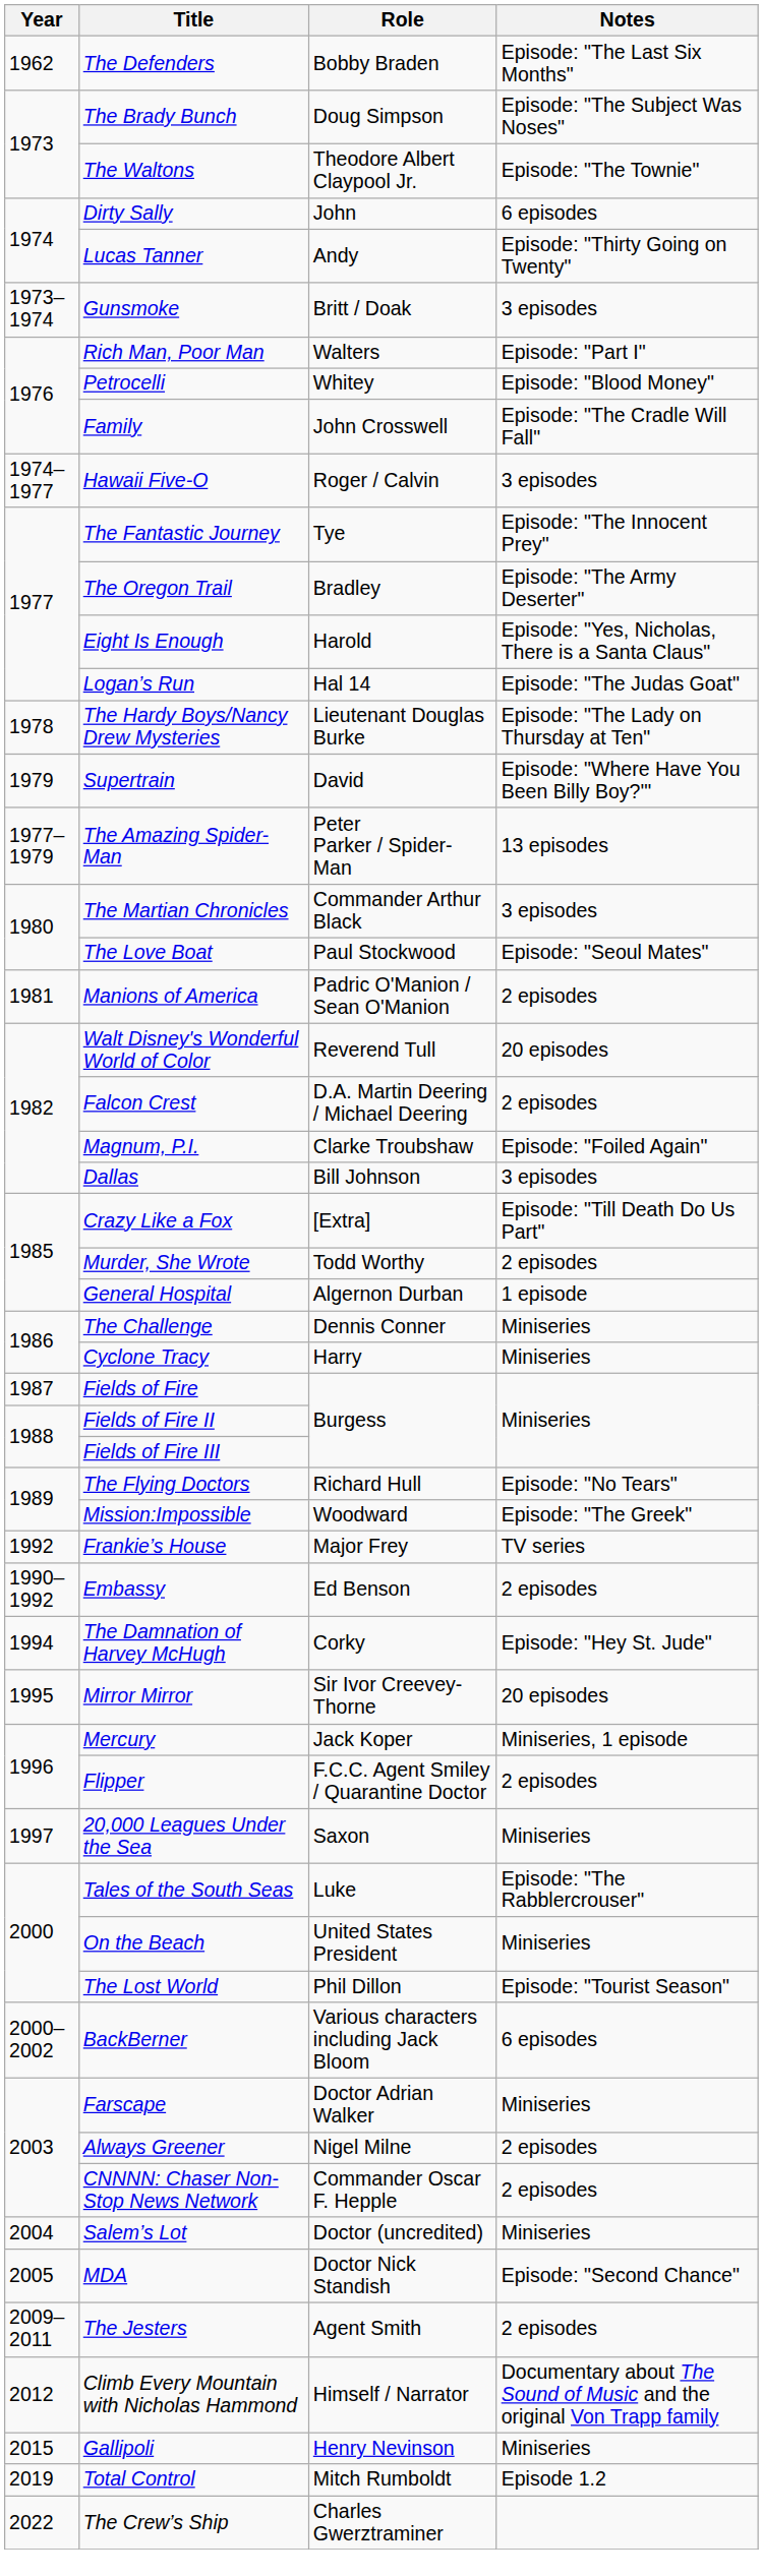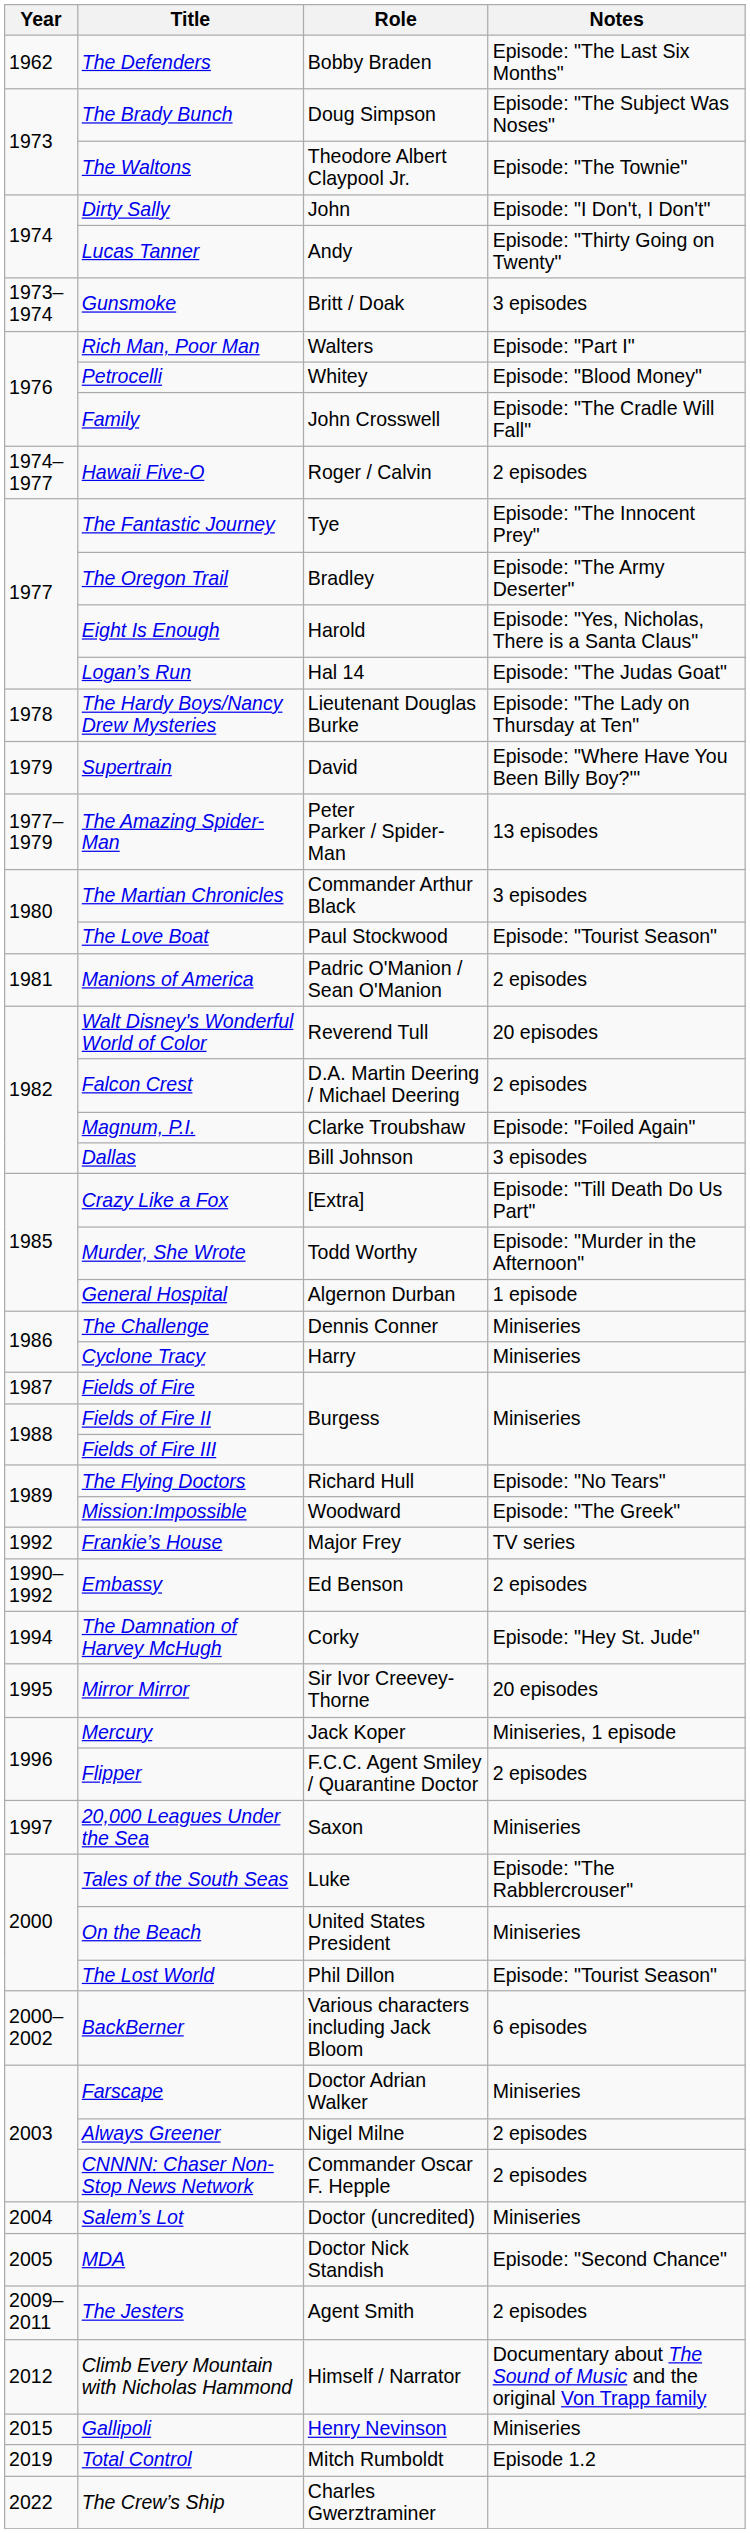Dirty Sally | Notes: 6 episodes -> Episode: "I Don't, I Don't"
Hawaii Five-O | Notes: 3 episodes -> 2 episodes
The Love Boat | Notes: Episode: "Seoul Mates" -> Episode: "Tourist Season"
Murder, She Wrote | Notes: 2 episodes -> Episode: "Murder in the Afternoon"
